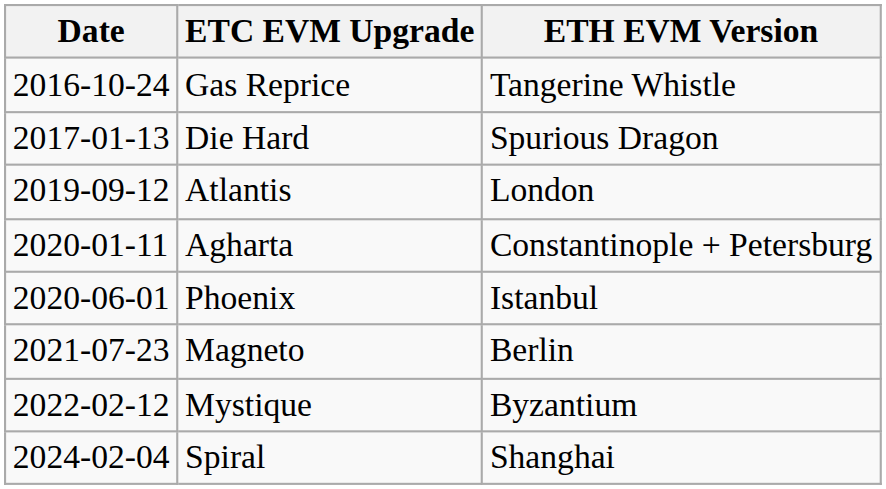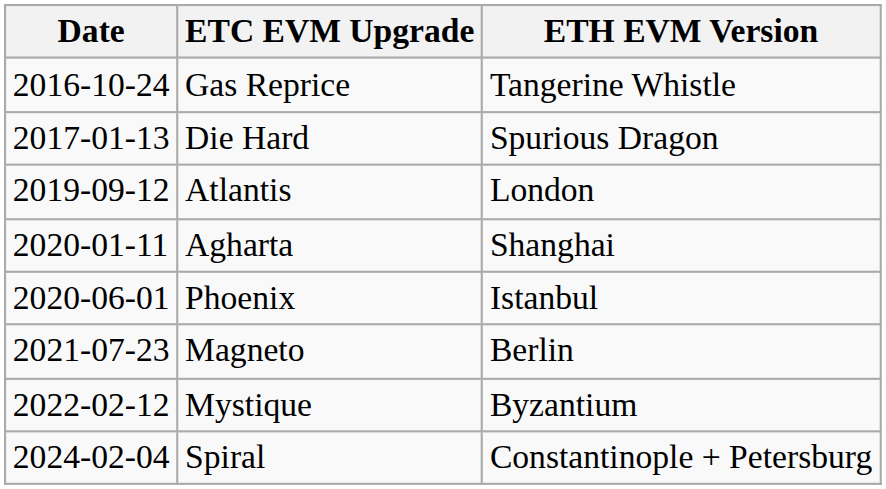Agharta | ETH EVM Version: Constantinople + Petersburg -> Shanghai
Spiral | ETH EVM Version: Shanghai -> Constantinople + Petersburg
